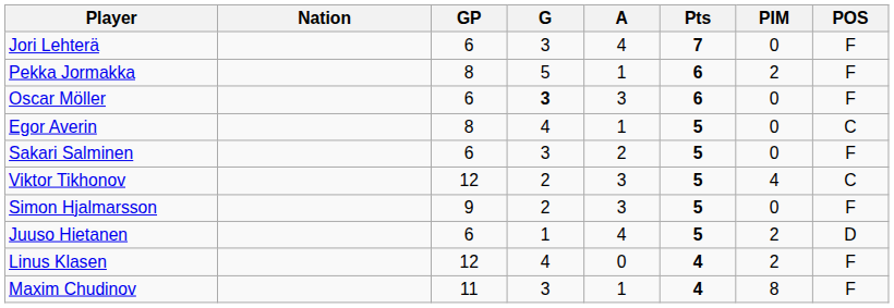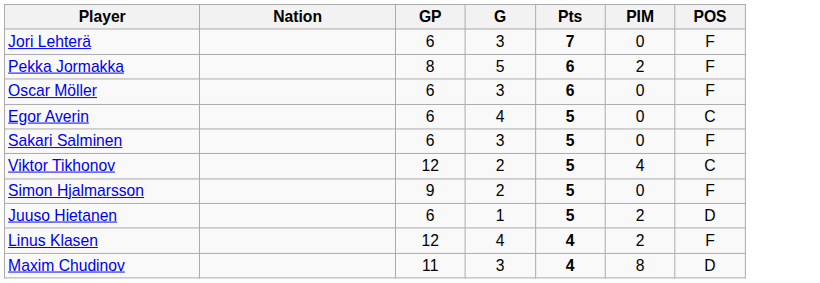- column: A | 4 | 1 | 3 | 1 | 2 | 3 | 3 | 4 | 0 | 1
Oscar Möller | G: bold -> normal
Egor Averin | GP: 8 -> 6
Maxim Chudinov | POS: F -> D
